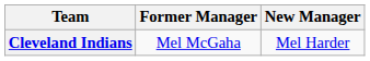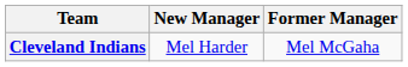columns swapped: Former Manager <-> New Manager
